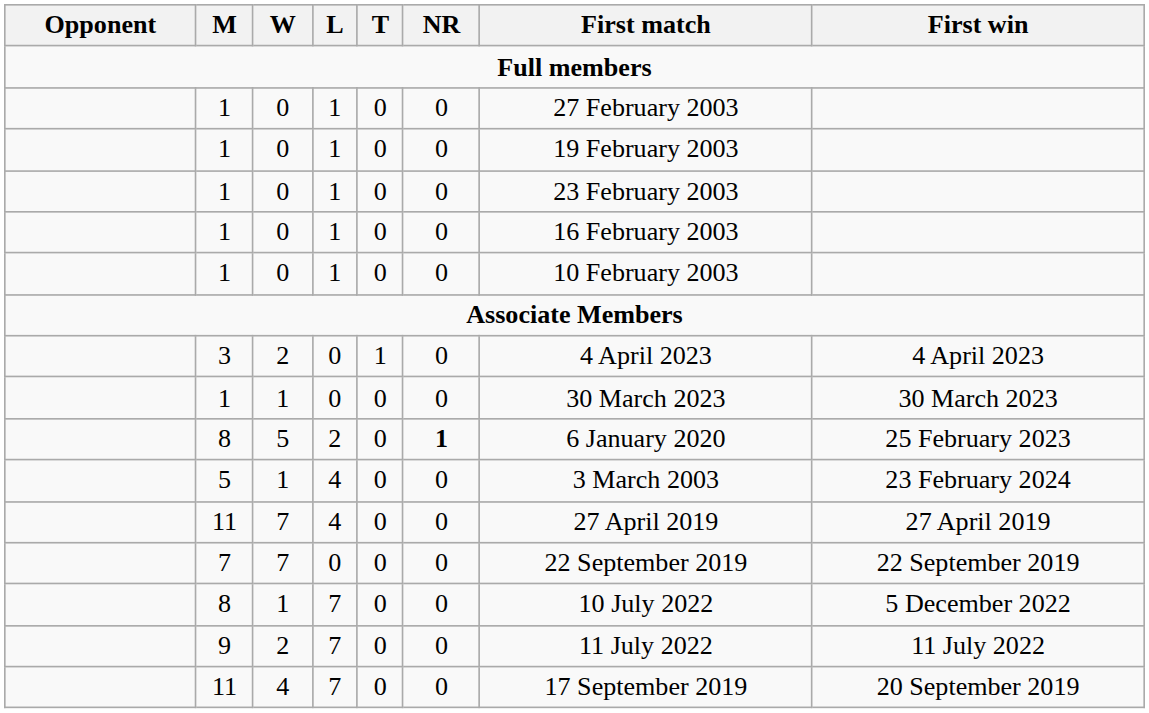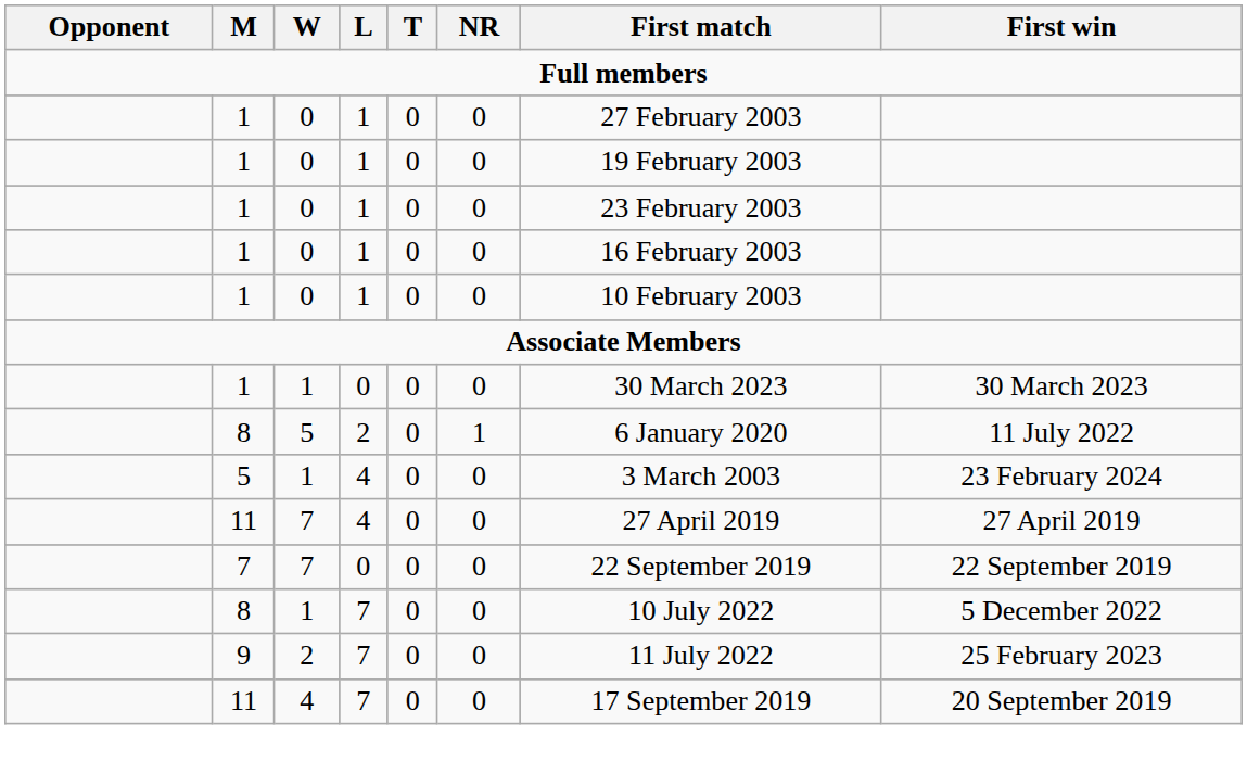- row: 3 | 2 | 0 | 1 | 0 | 4 April 2023 | 4 April 2023
8 / 5 | NR: bold -> normal
8 / 5 | First win: 25 February 2023 -> 11 July 2022
9 | First win: 11 July 2022 -> 25 February 2023
